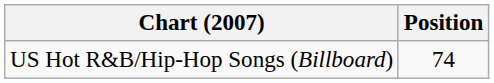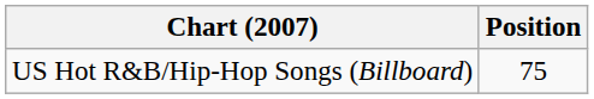US Hot R&B/Hip-Hop Songs (Billboard) | Position: 74 -> 75
